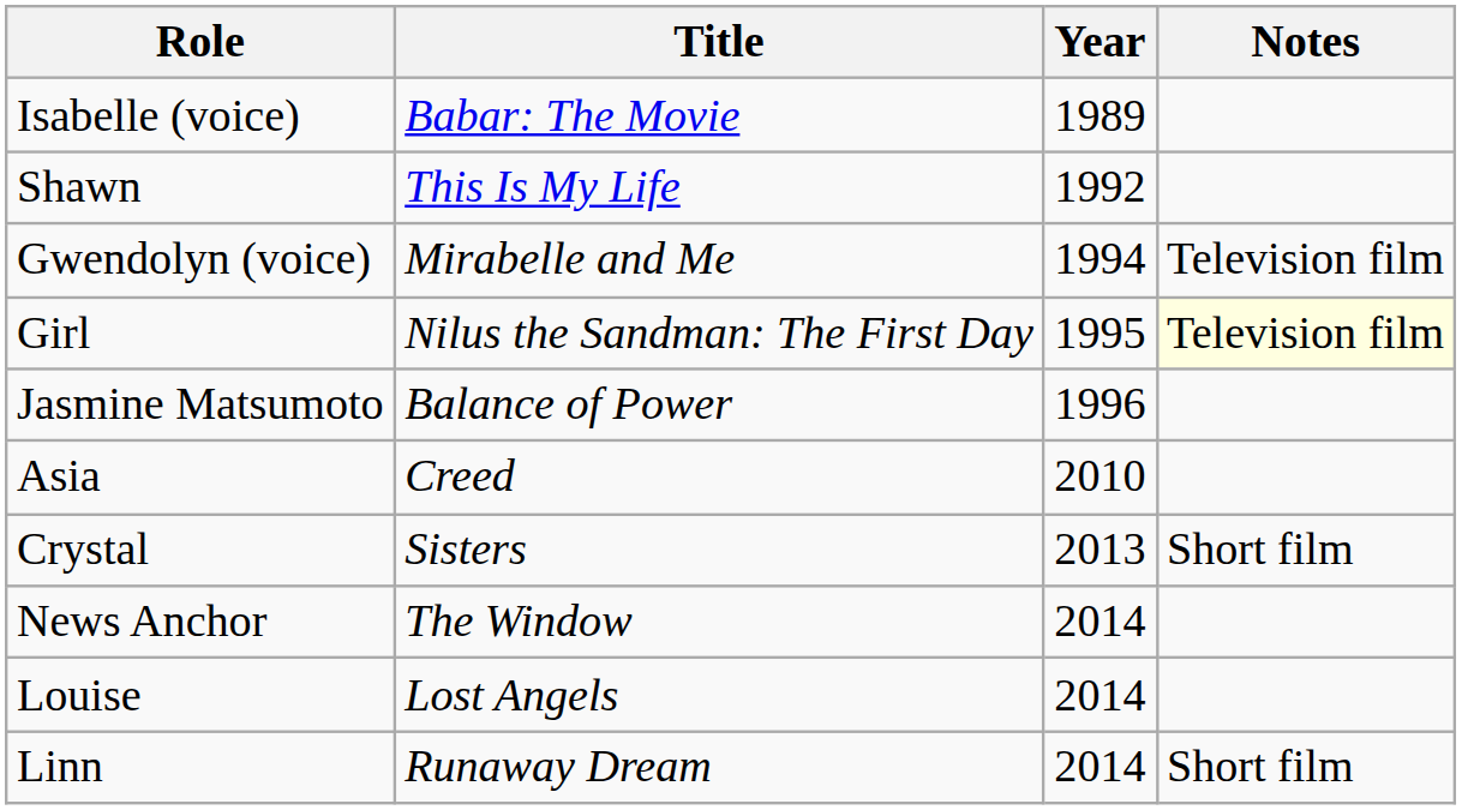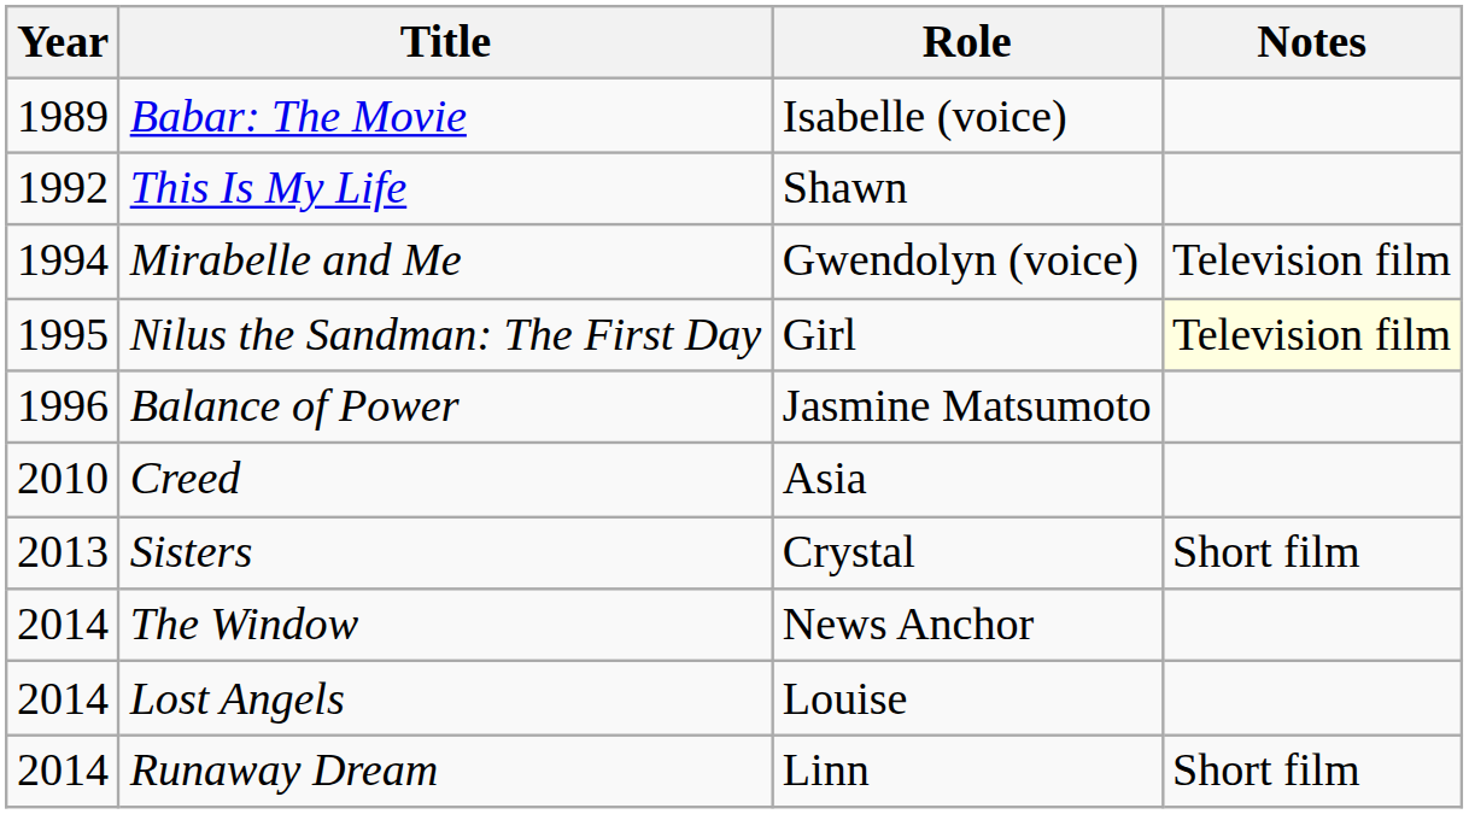columns swapped: Year <-> Role
